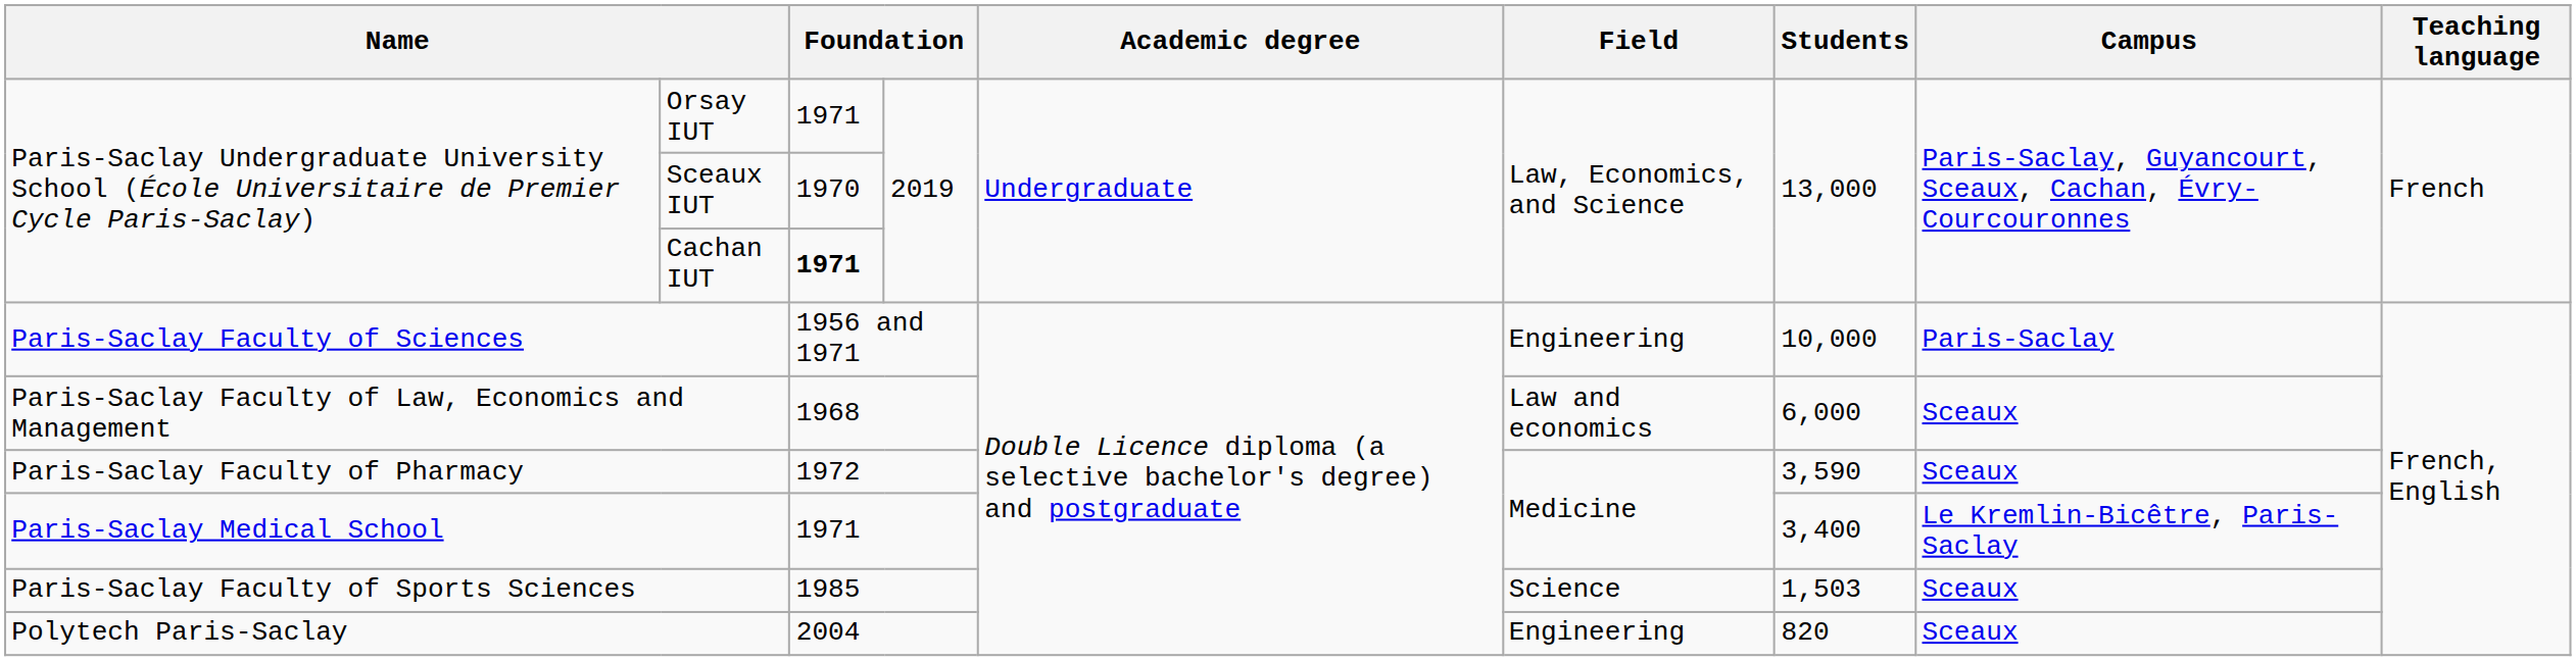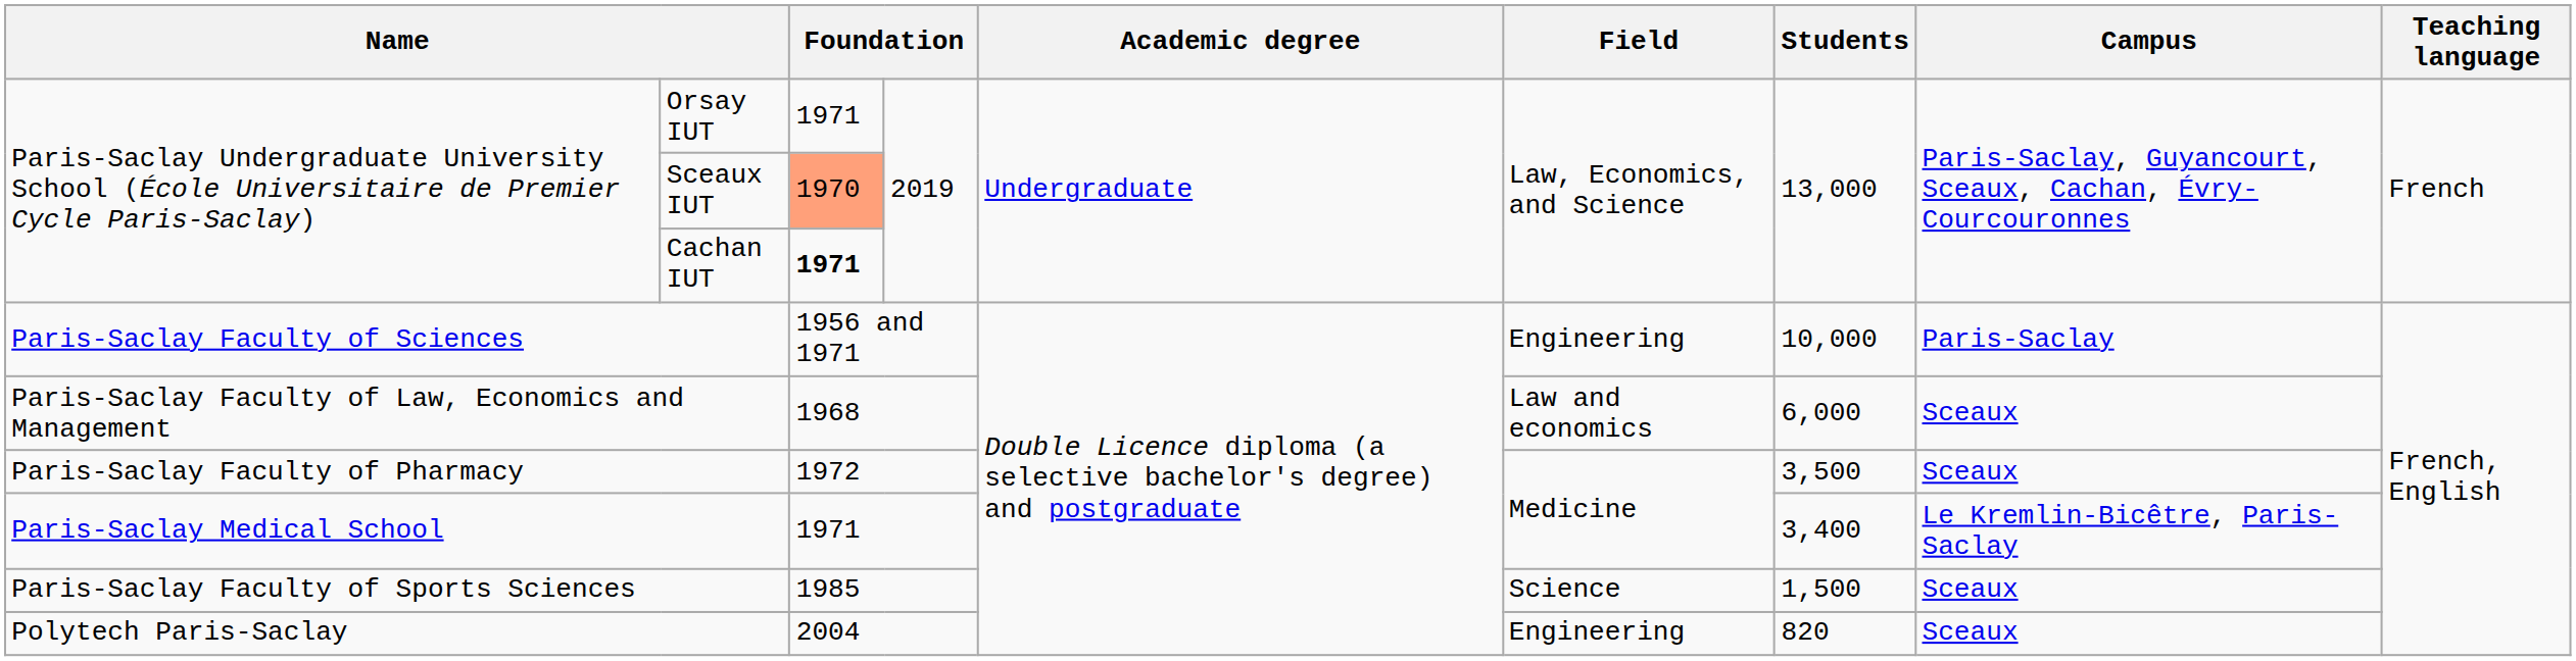Sceaux IUT | column 3: no background -> lightsalmon background
Paris-Saclay Faculty of Pharmacy | Students: 3,590 -> 3,500
Paris-Saclay Faculty of Sports Sciences | Students: 1,503 -> 1,500
